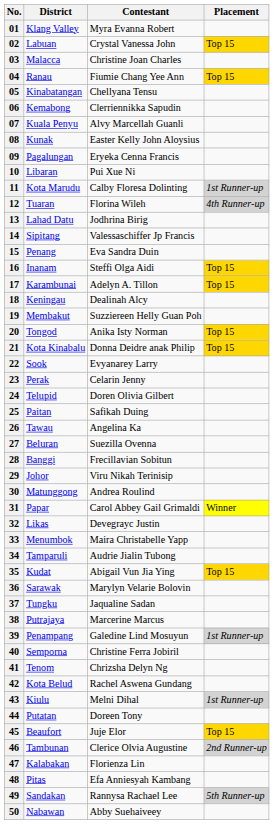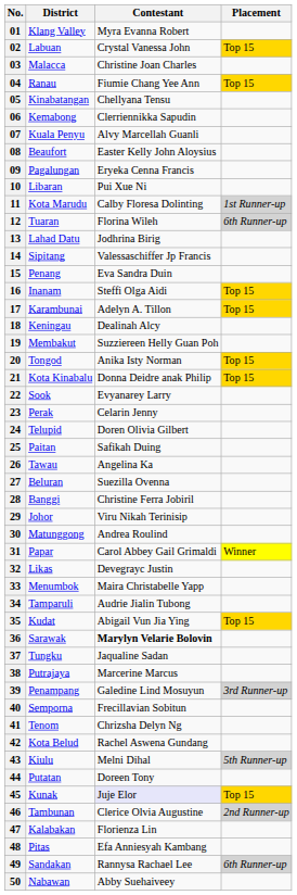08 | District: Kunak -> Beaufort
12 | Placement: 4th Runner-up -> 6th Runner-up
28 | Contestant: Frecillavian Sobitun -> Christine Ferra Jobiril
36 | Contestant: normal -> bold
39 | Placement: 1st Runner-up -> 3rd Runner-up
40 | Contestant: Christine Ferra Jobiril -> Frecillavian Sobitun
43 | Placement: 1st Runner-up -> 5th Runner-up
45 | District: Beaufort -> Kunak
45 | Contestant: no background -> lavender background
49 | Placement: 5th Runner-up -> 6th Runner-up
